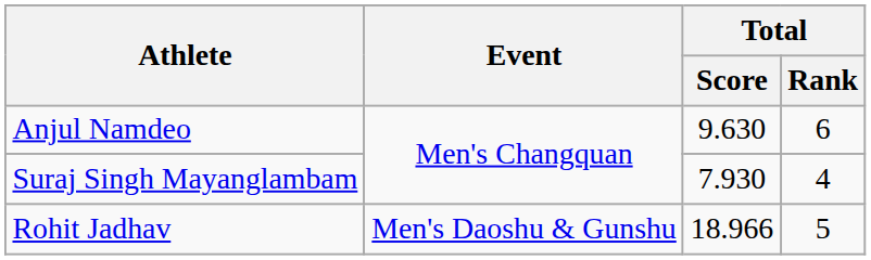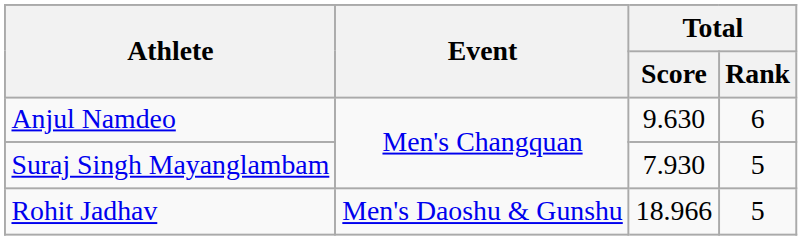Suraj Singh Mayanglambam | Total / Rank: 4 -> 5
